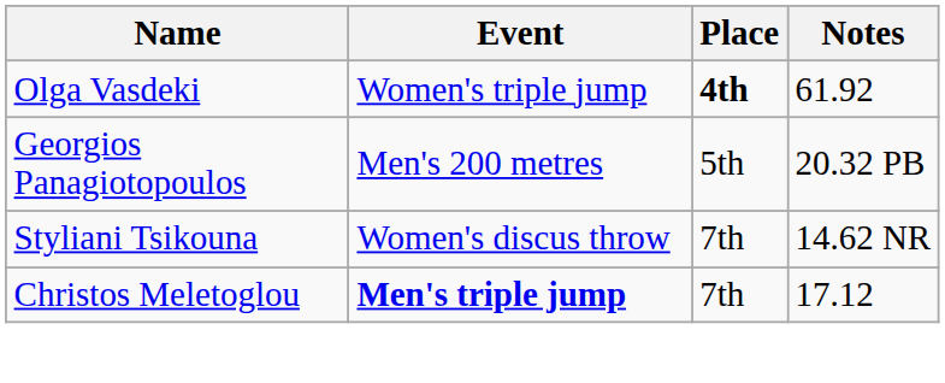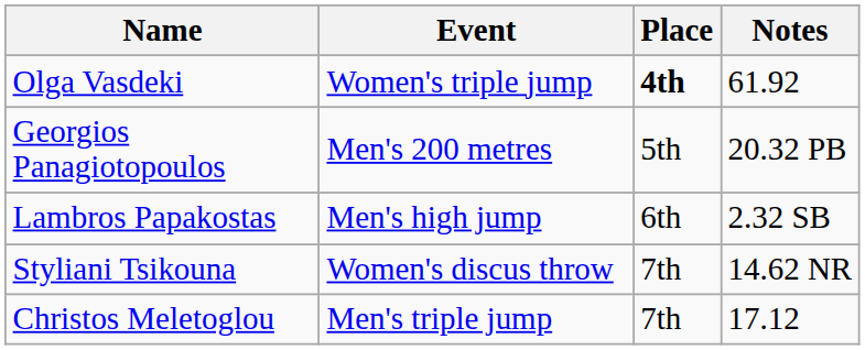+ row: Lambros Papakostas | Men's high jump | 6th | 2.32 SB
Christos Meletoglou | Event: bold -> normal
